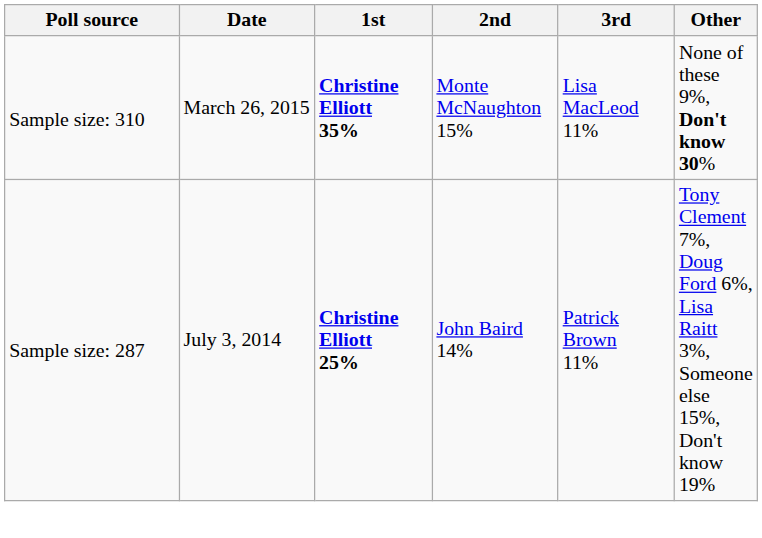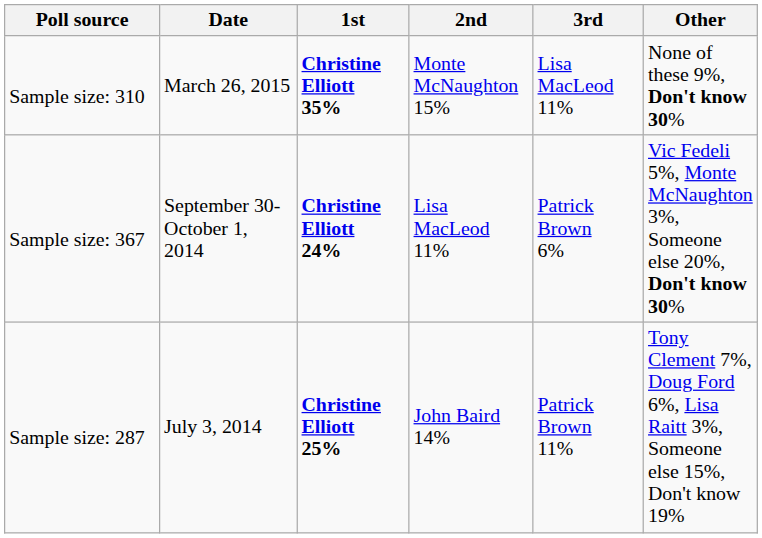+ row: Sample size: 367 | September 30-October 1, 2014 | Christine Elliott 24% | Lisa MacLeod 11% | Patrick Brown 6% | Vic Fedeli 5%, Monte McNaughton 3%, Someone else 20%, Don't know 30%
